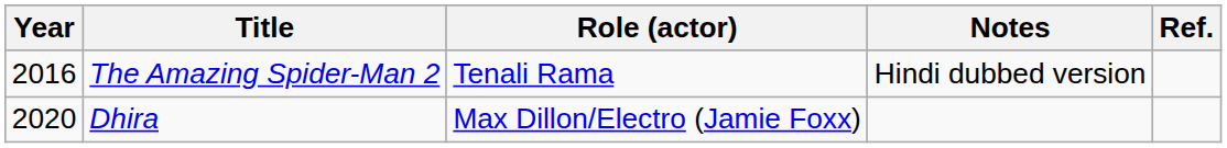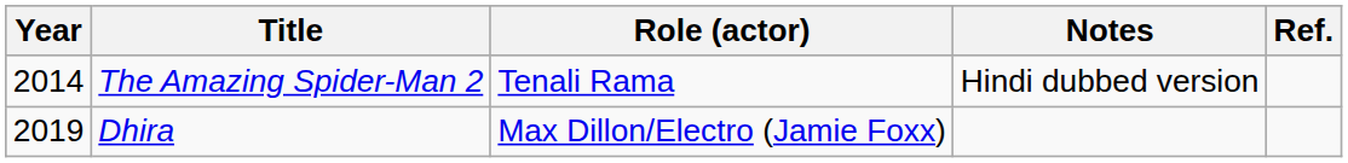The Amazing Spider-Man 2 | Year: 2016 -> 2014
Dhira | Year: 2020 -> 2019
